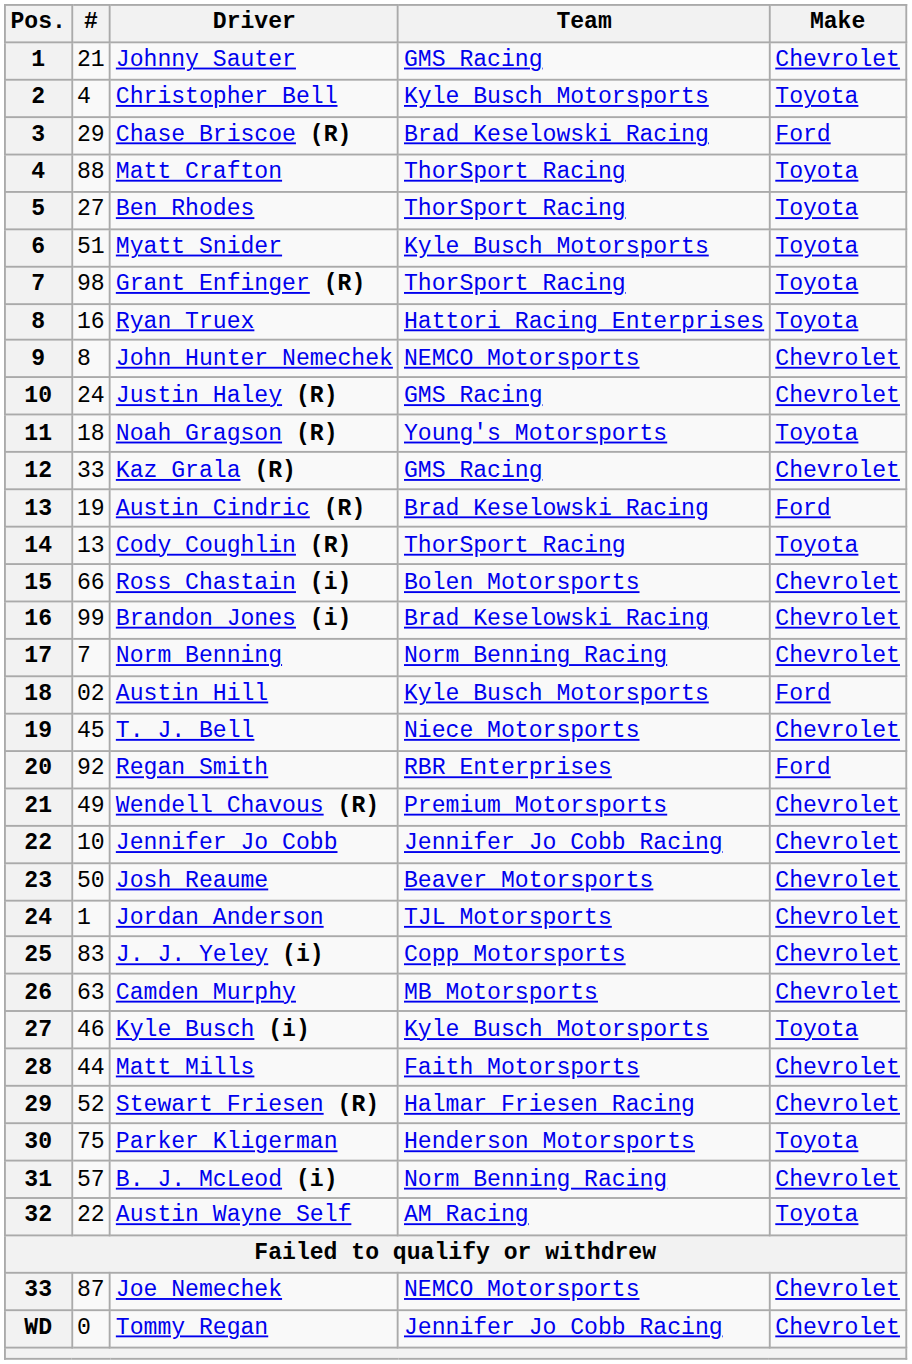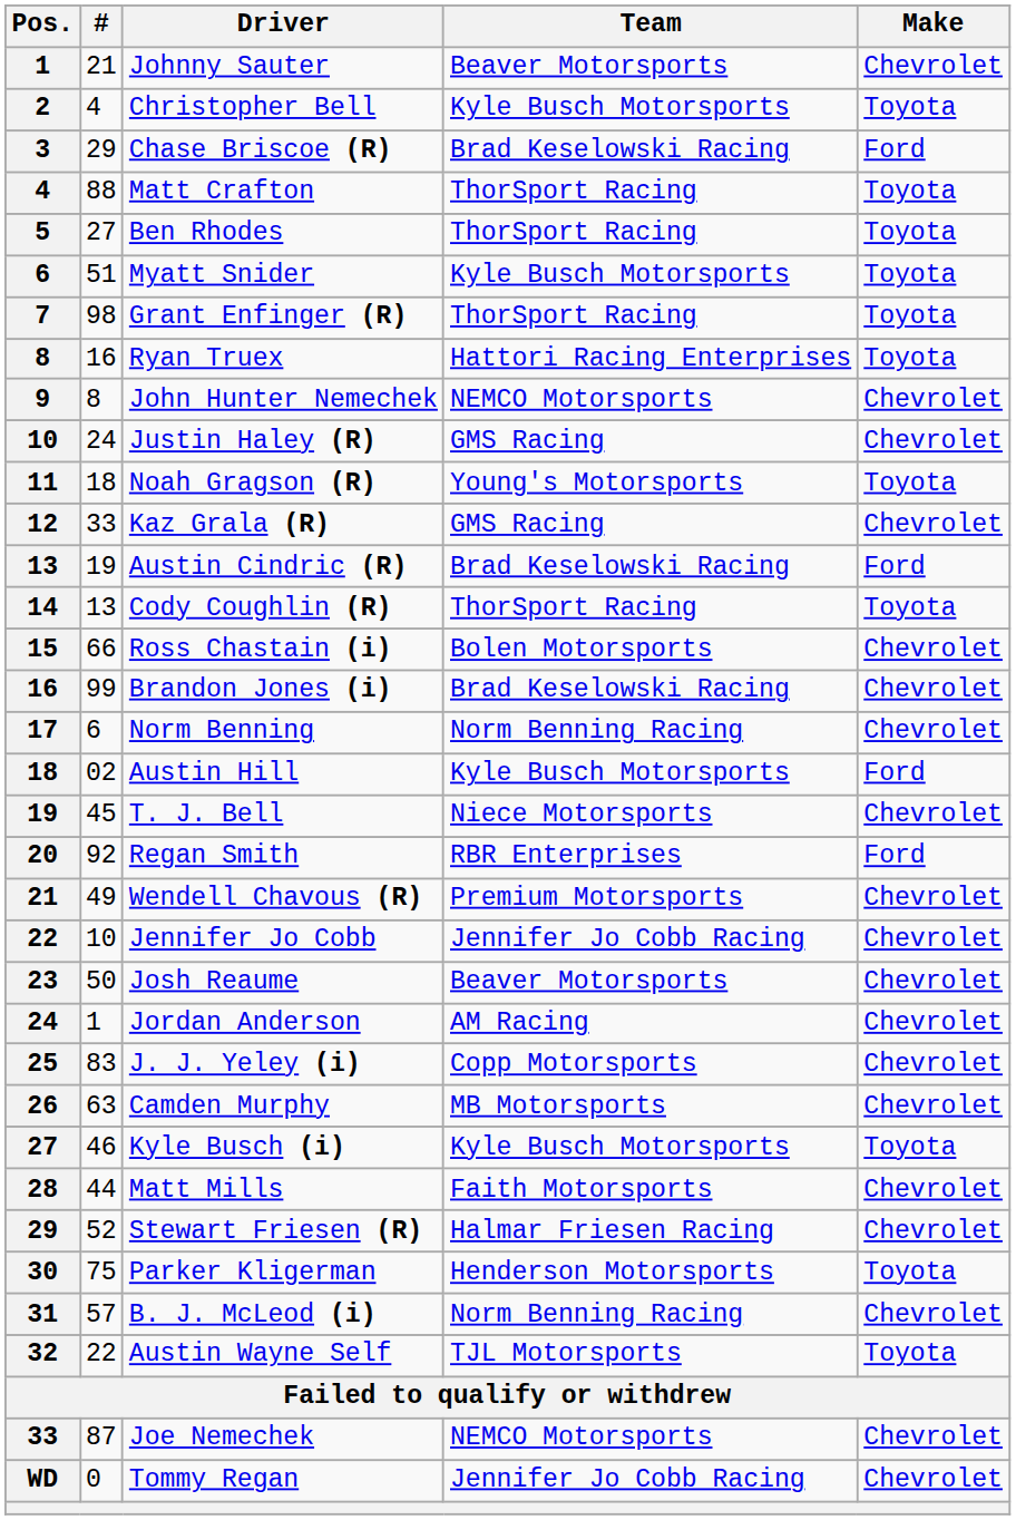Johnny Sauter | Team: GMS Racing -> Beaver Motorsports
Norm Benning | #: 7 -> 6
Jordan Anderson | Team: TJL Motorsports -> AM Racing
Austin Wayne Self | Team: AM Racing -> TJL Motorsports
